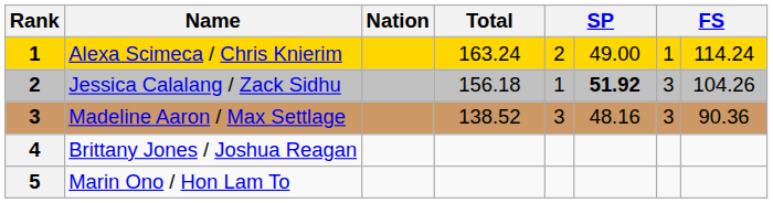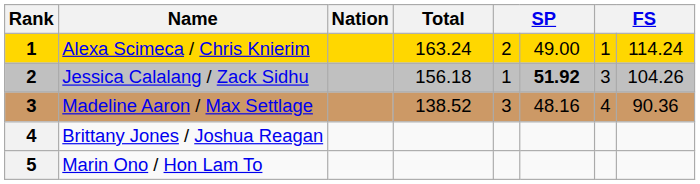Madeline Aaron / Max Settlage | column 7: 3 -> 4
